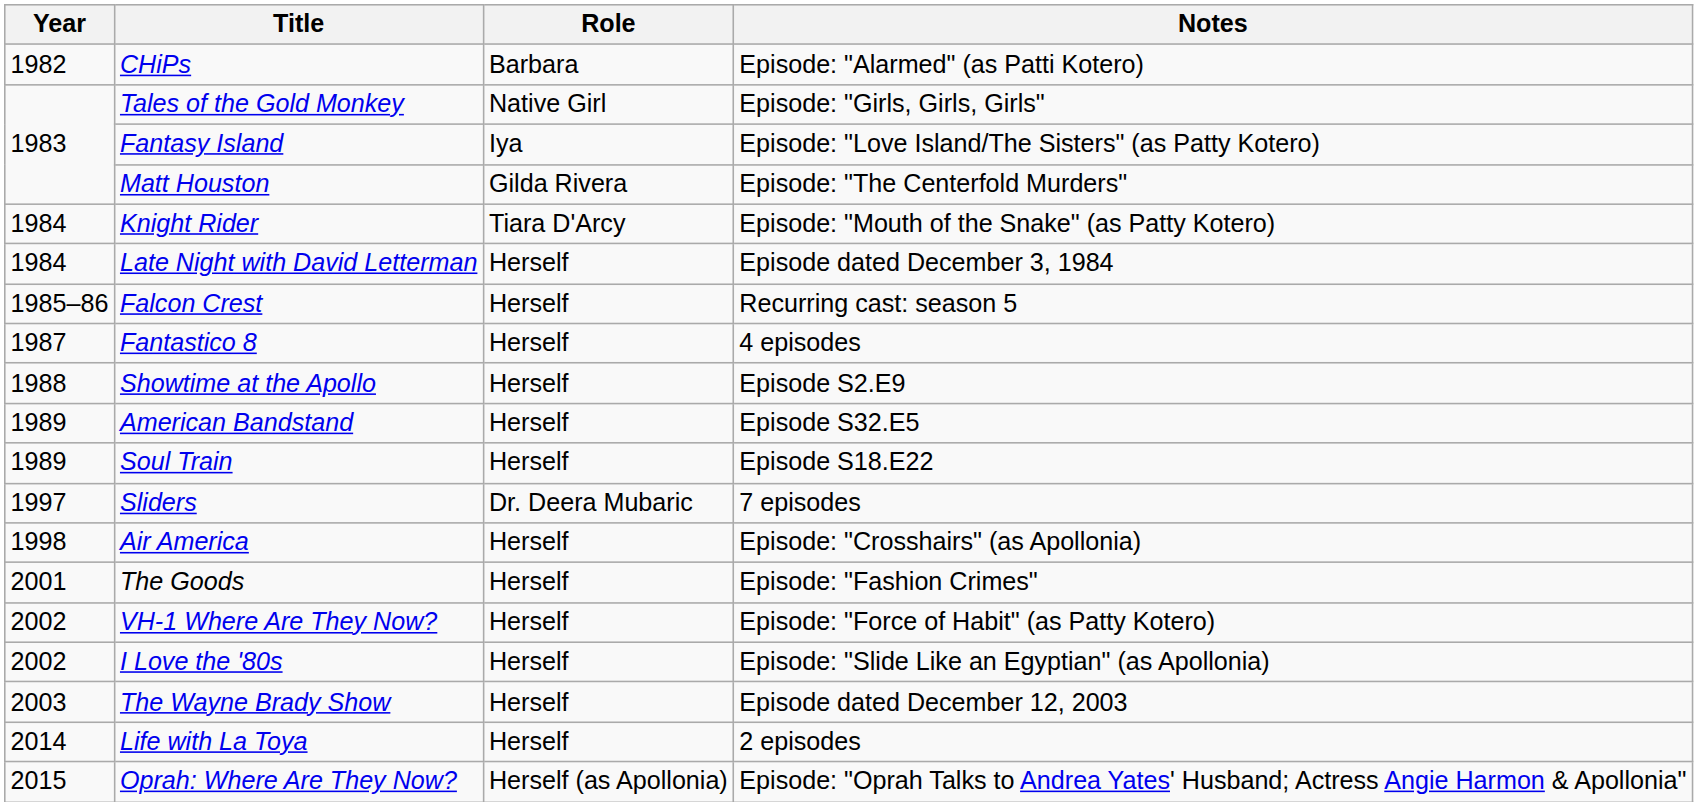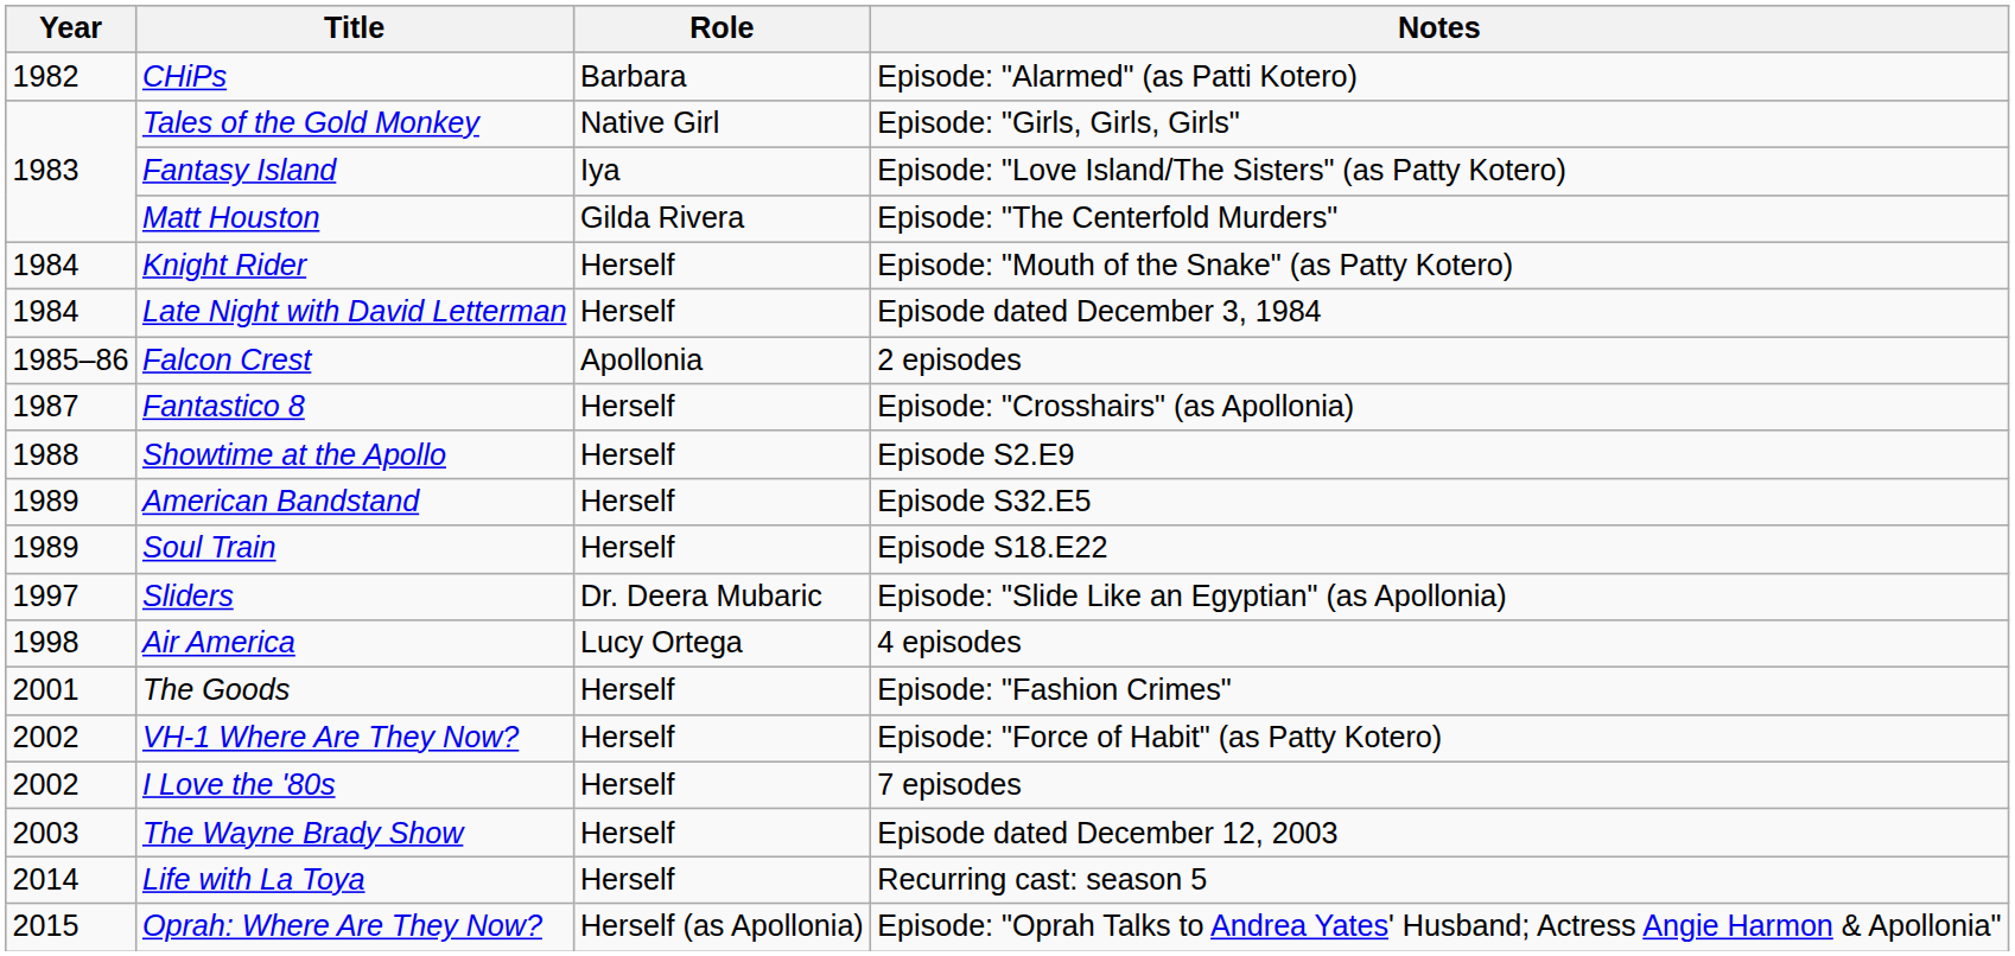Knight Rider | Role: Tiara D'Arcy -> Herself
Falcon Crest | Role: Herself -> Apollonia
Falcon Crest | Notes: Recurring cast: season 5 -> 2 episodes
Fantastico 8 | Notes: 4 episodes -> Episode: "Crosshairs" (as Apollonia)
Sliders | Notes: 7 episodes -> Episode: "Slide Like an Egyptian" (as Apollonia)
Air America | Role: Herself -> Lucy Ortega
Air America | Notes: Episode: "Crosshairs" (as Apollonia) -> 4 episodes
I Love the '80s | Notes: Episode: "Slide Like an Egyptian" (as Apollonia) -> 7 episodes
Life with La Toya | Notes: 2 episodes -> Recurring cast: season 5
